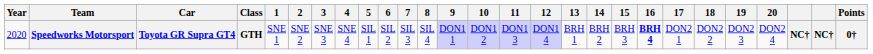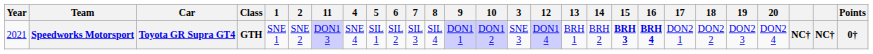columns swapped: 3 <-> 11
Speedworks Motorsport | Year: 2020 -> 2021
Speedworks Motorsport | 15: normal -> bold
